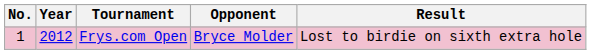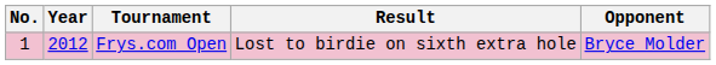columns swapped: Opponent <-> Result
